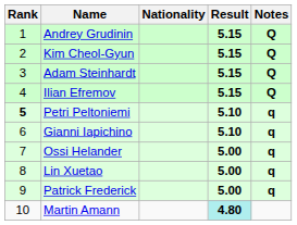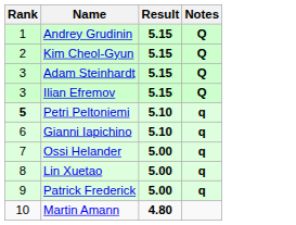- column: Nationality
Ilian Efremov | Rank: 4 -> 3
Martin Amann | Result: paleturquoise background -> no background
